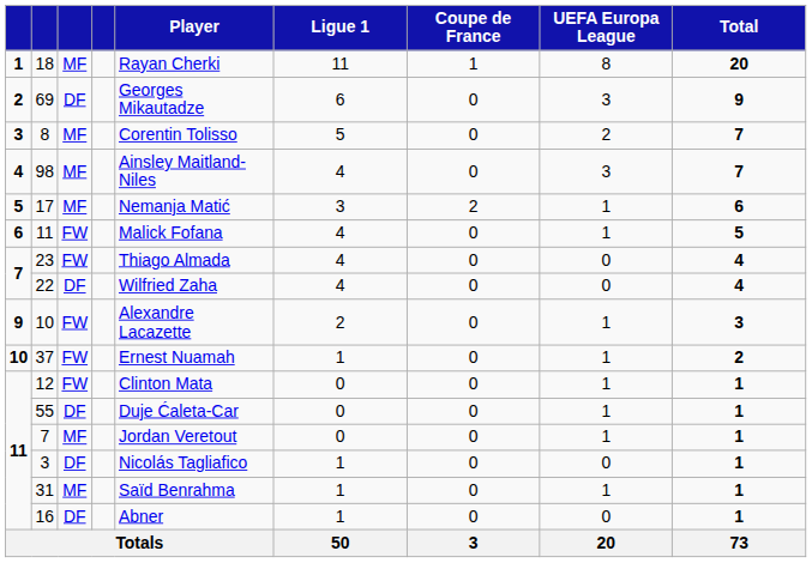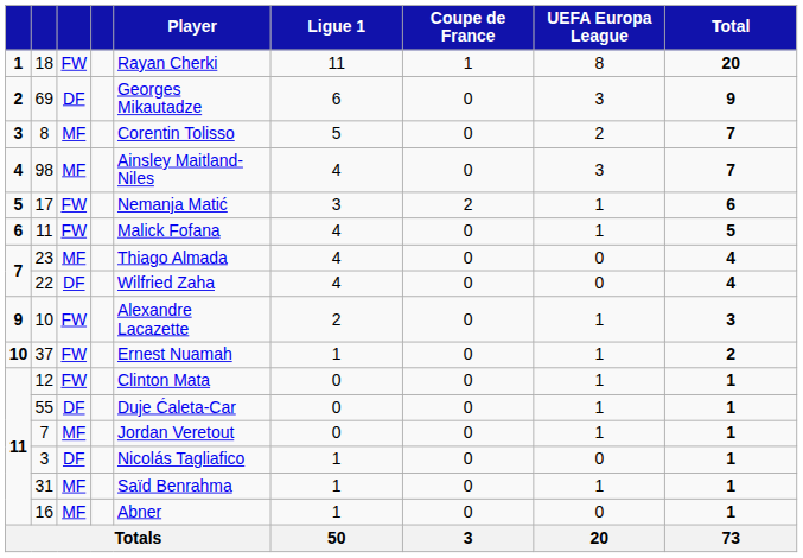18 | column 3: MF -> FW
17 | column 3: MF -> FW
23 | column 3: FW -> MF
16 | column 3: DF -> MF
